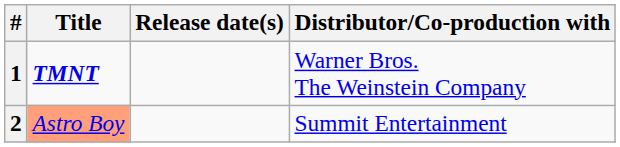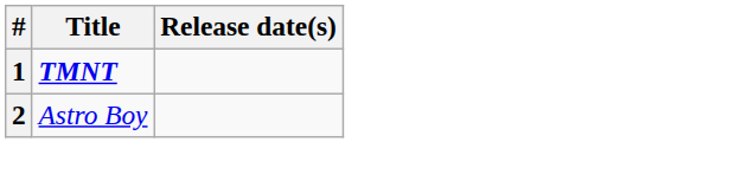- column: Distributor/Co-production with | Warner Bros. The Weinstein Company | Summit Entertainment
2 | Title: lightsalmon background -> no background
